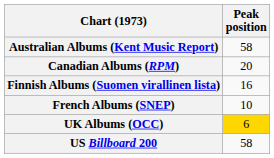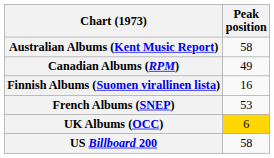Canadian Albums (RPM) | Peak position: 20 -> 49
French Albums (SNEP) | Peak position: 10 -> 53
